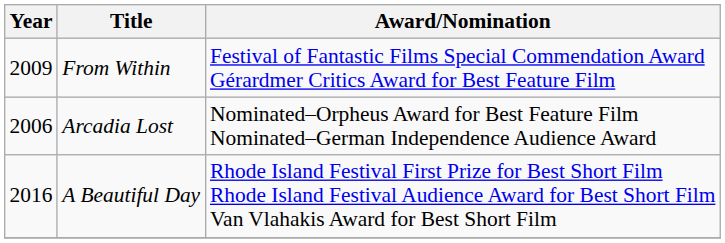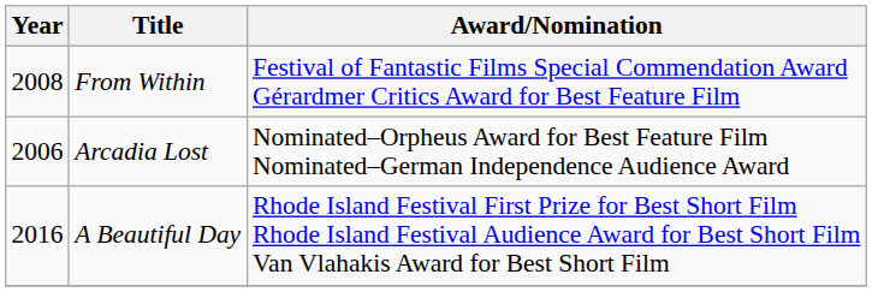From Within | Year: 2009 -> 2008
